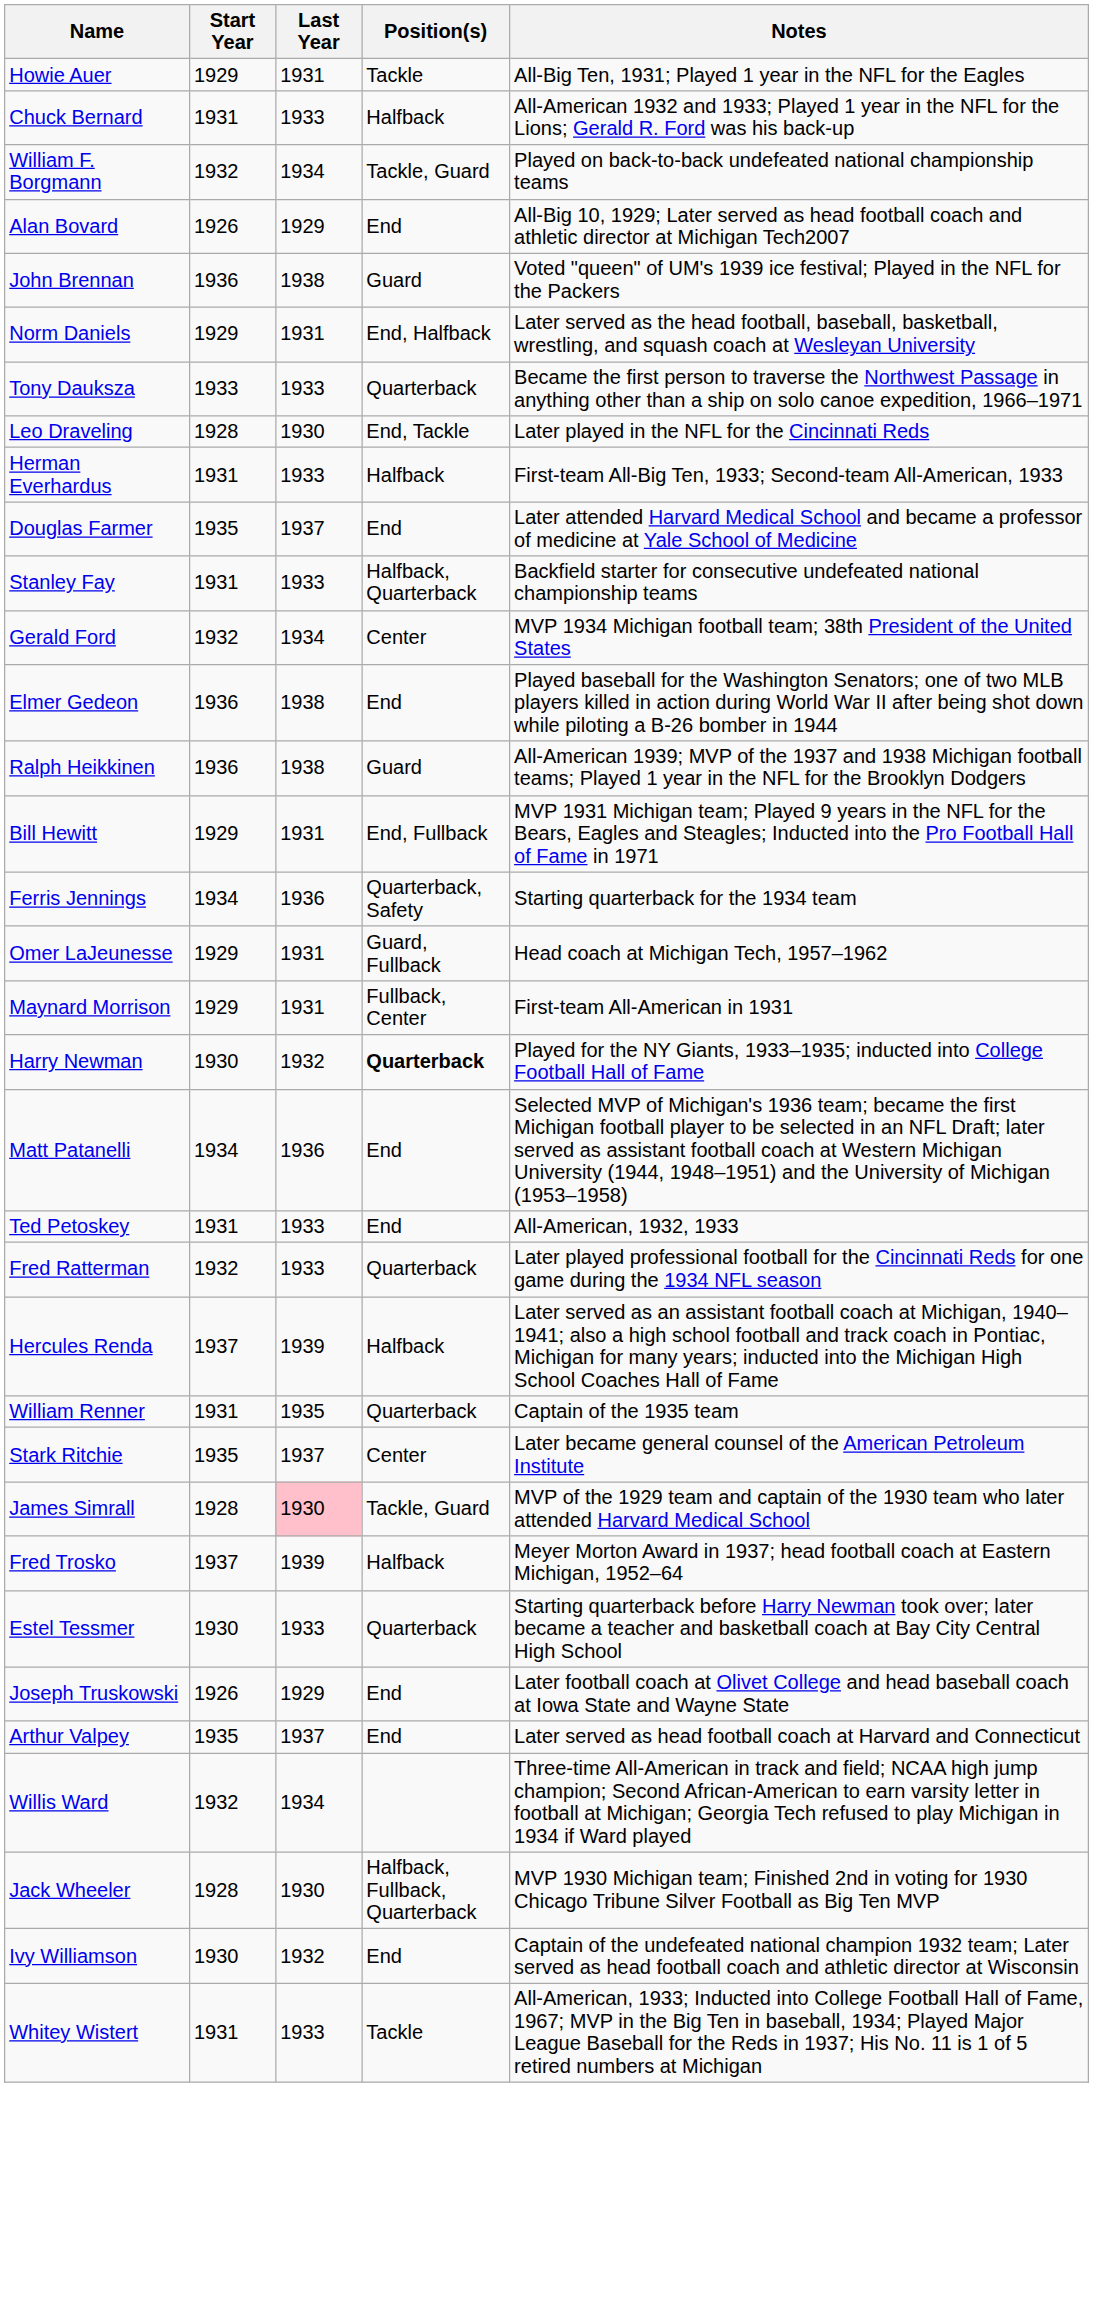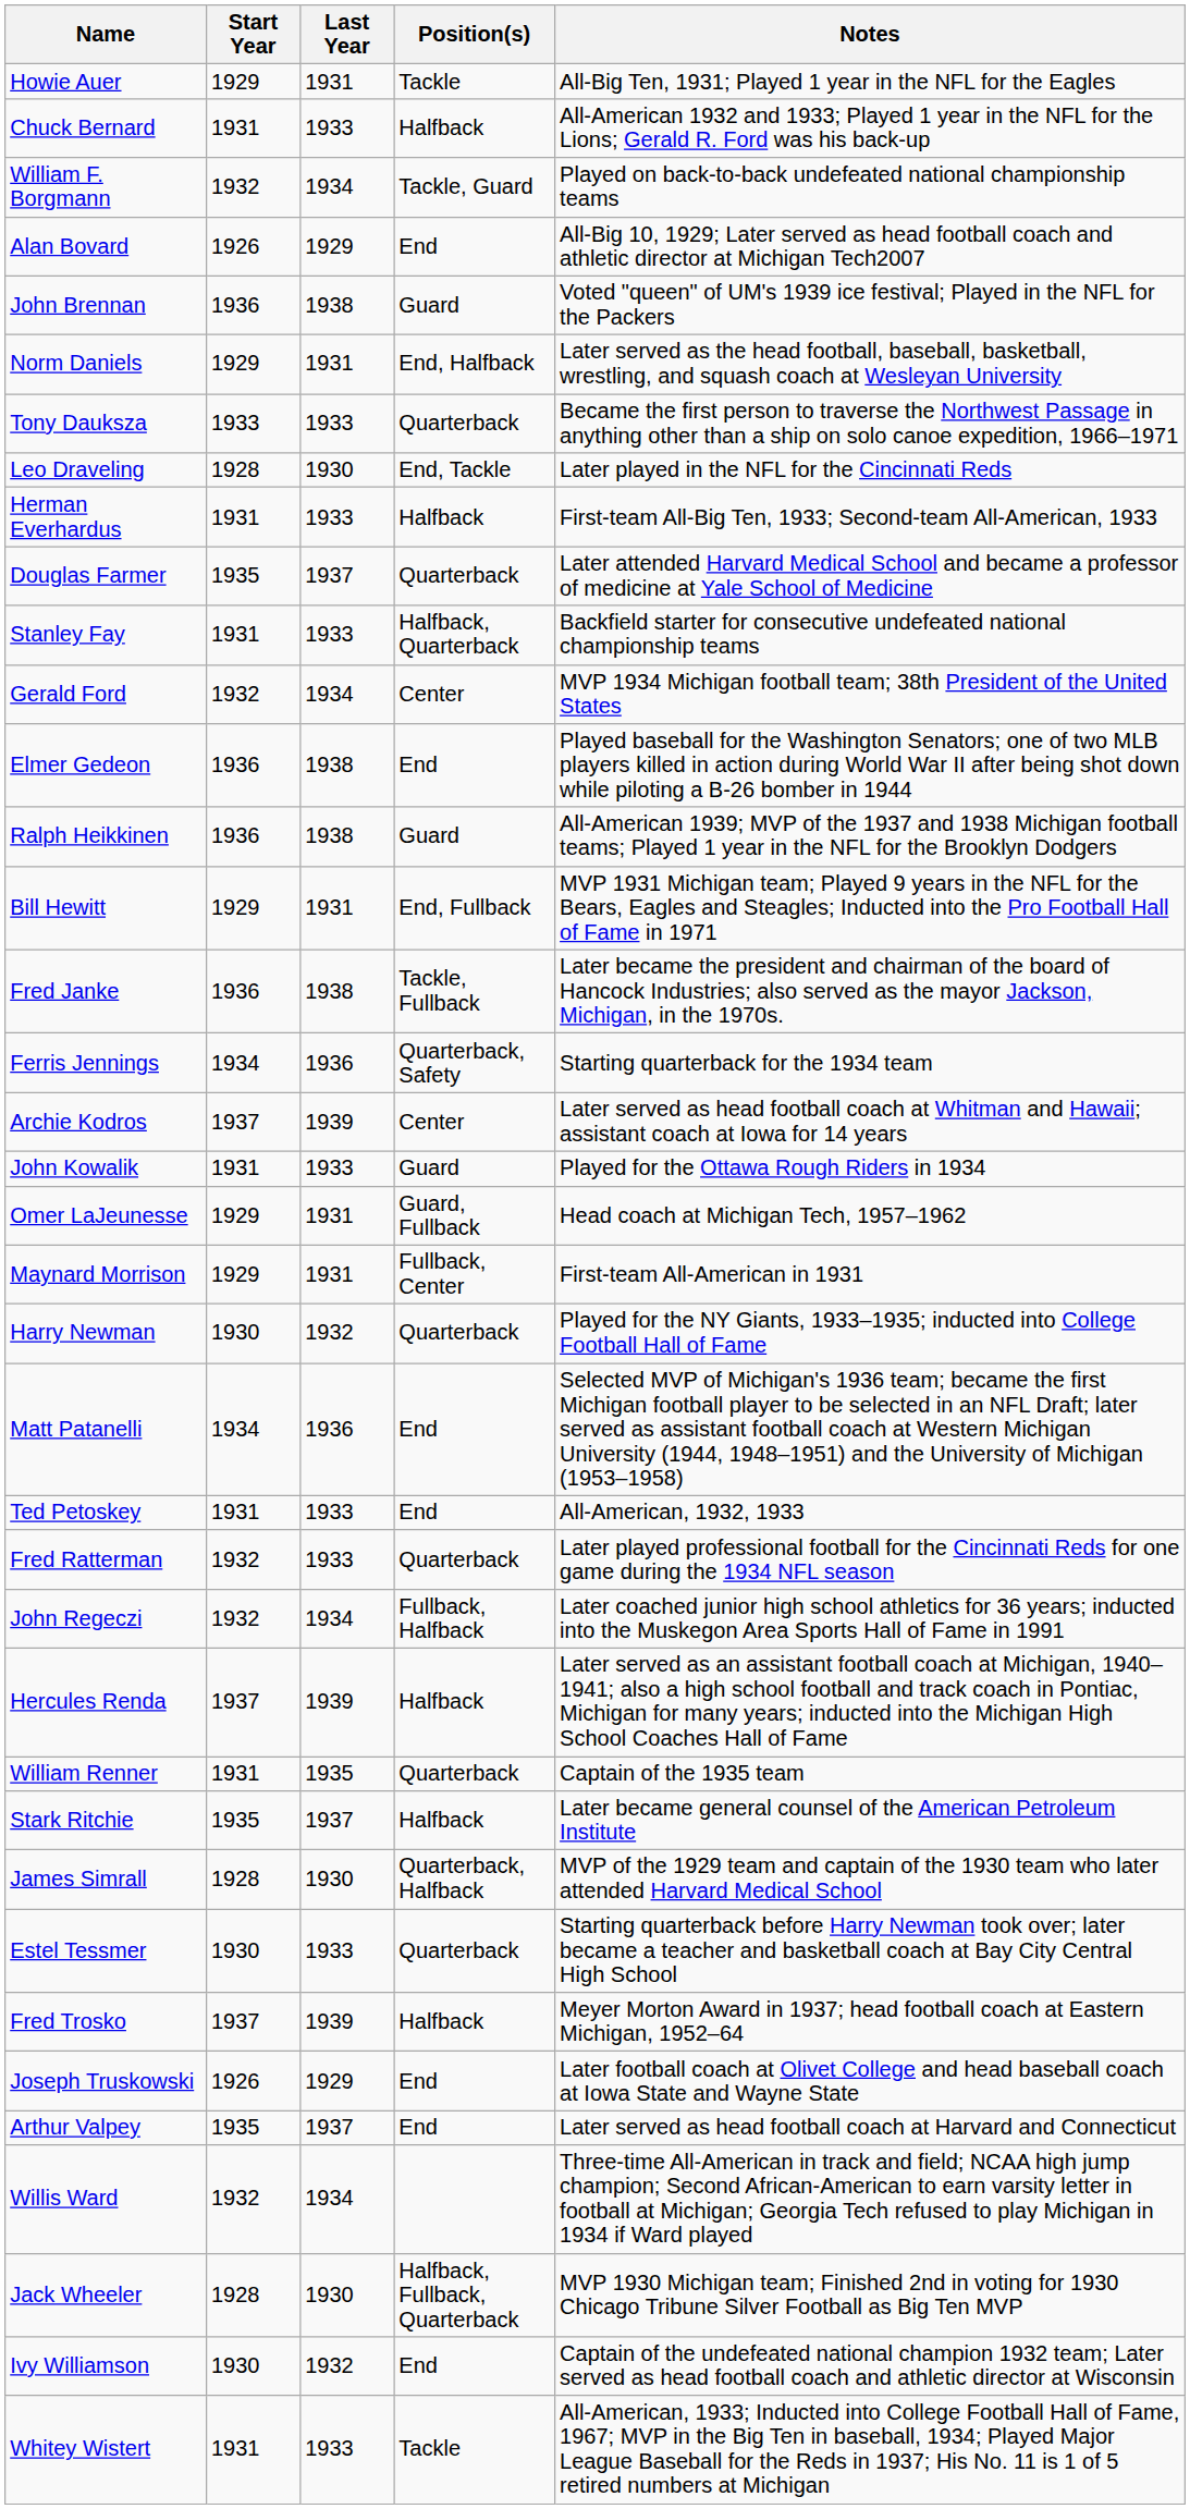Douglas Farmer | Position(s): End -> Quarterback
+ row: Fred Janke | 1936 | 1938 | Tackle, Fullback | Later became the president and chairman of the board of Hancock Industries; also served as the mayor Jackson, Michigan, in the 1970s.
+ row: Archie Kodros | 1937 | 1939 | Center | Later served as head football coach at Whitman and Hawaii; assistant coach at Iowa for 14 years
+ row: John Kowalik | 1931 | 1933 | Guard | Played for the Ottawa Rough Riders in 1934
Harry Newman | Position(s): bold -> normal
+ row: John Regeczi | 1932 | 1934 | Fullback, Halfback | Later coached junior high school athletics for 36 years; inducted into the Muskegon Area Sports Hall of Fame in 1991
Stark Ritchie | Position(s): Center -> Halfback
James Simrall | Last Year: pink background -> no background
James Simrall | Position(s): Tackle, Guard -> Quarterback, Halfback
rows swapped: Estel Tessmer <-> Fred Trosko
